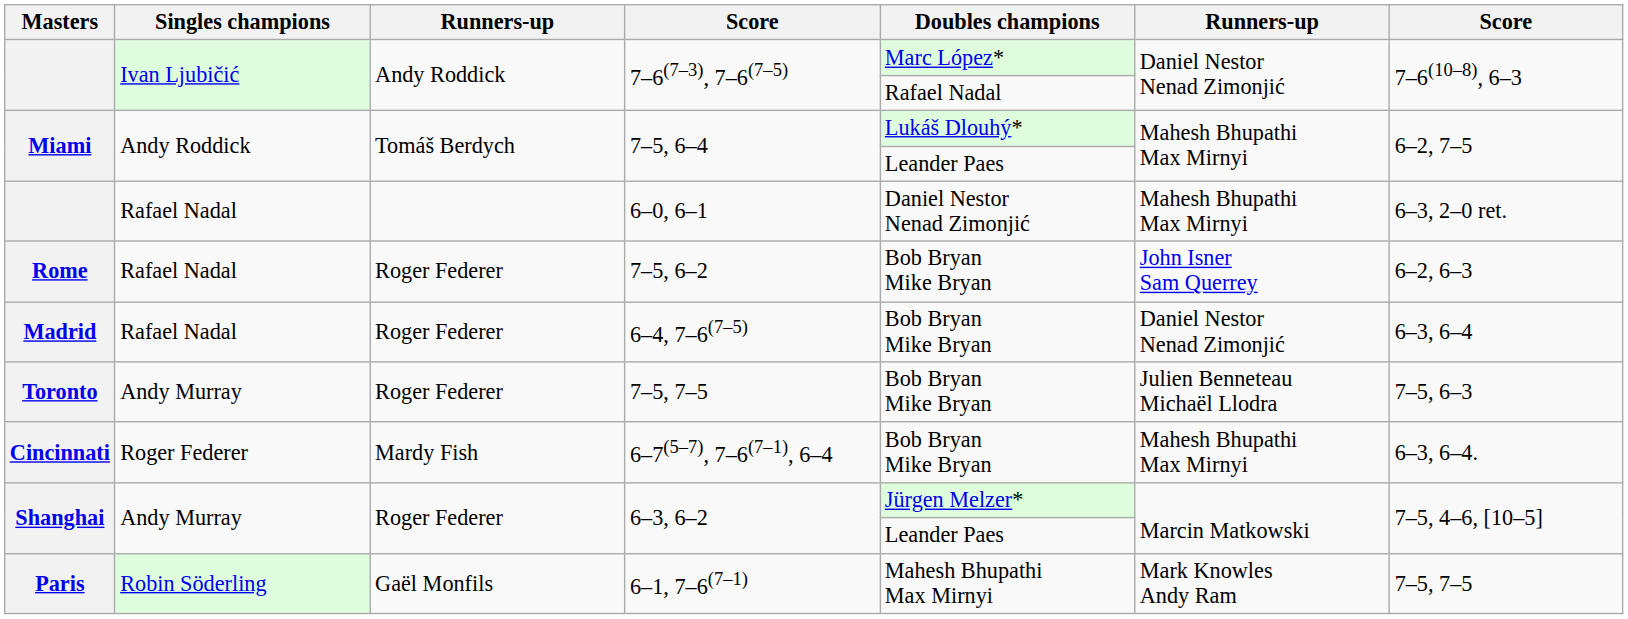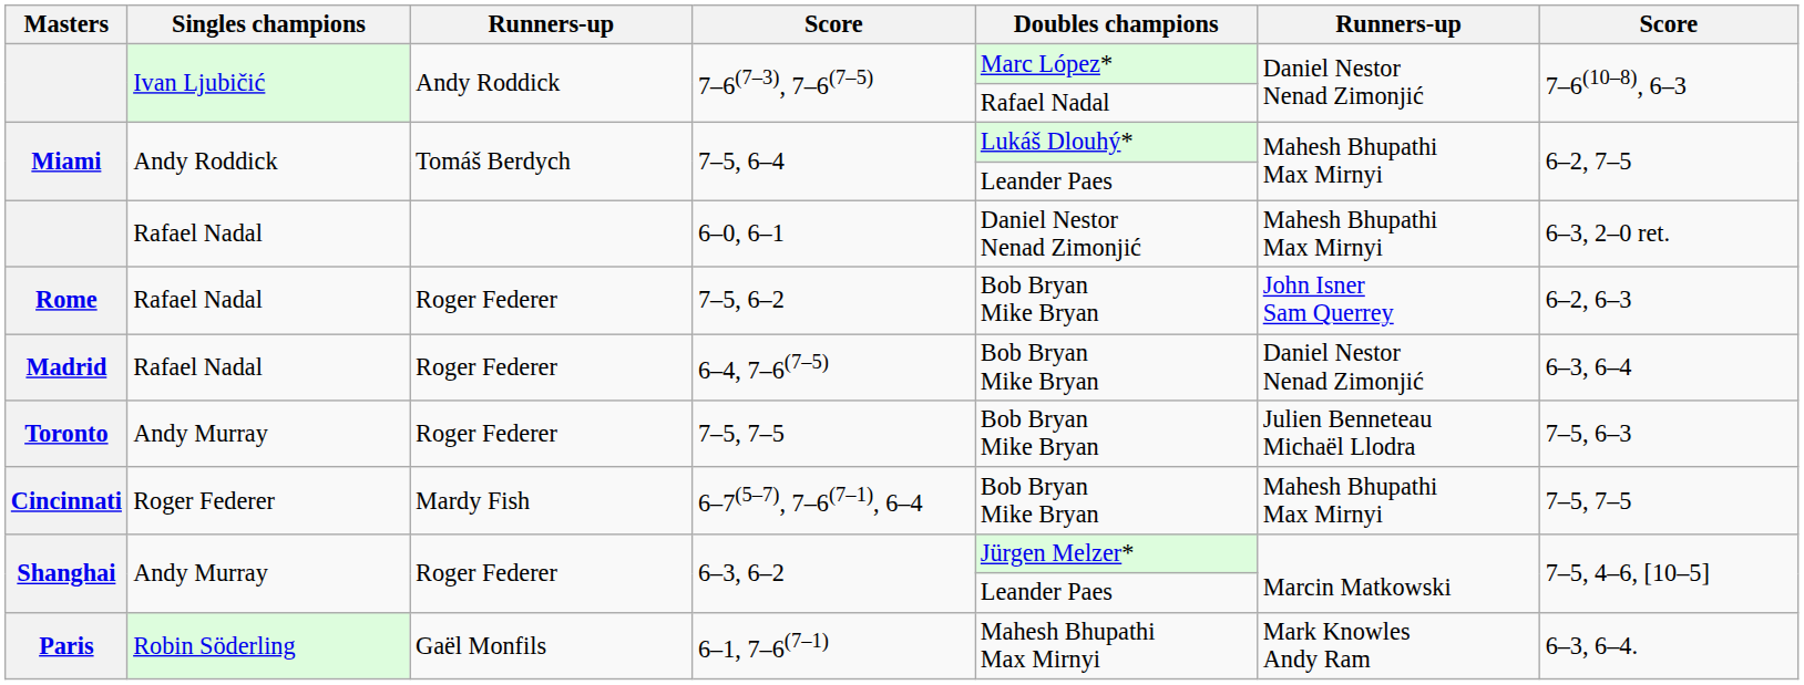6–7(5–7), 7–6(7–1), 6–4 | column 7: 6–3, 6–4. -> 7–5, 7–5
6–1, 7–6(7–1) | column 7: 7–5, 7–5 -> 6–3, 6–4.
